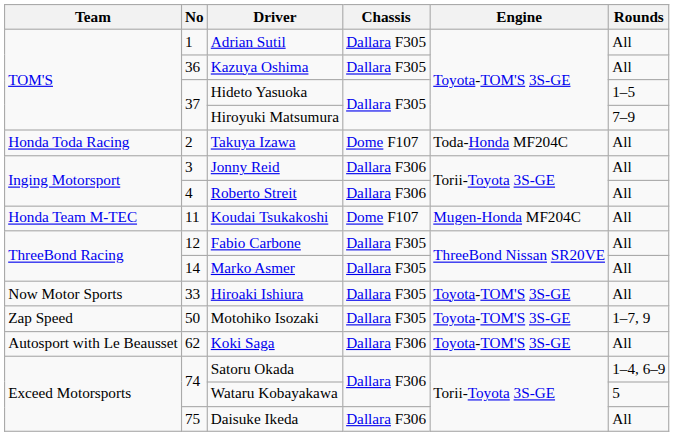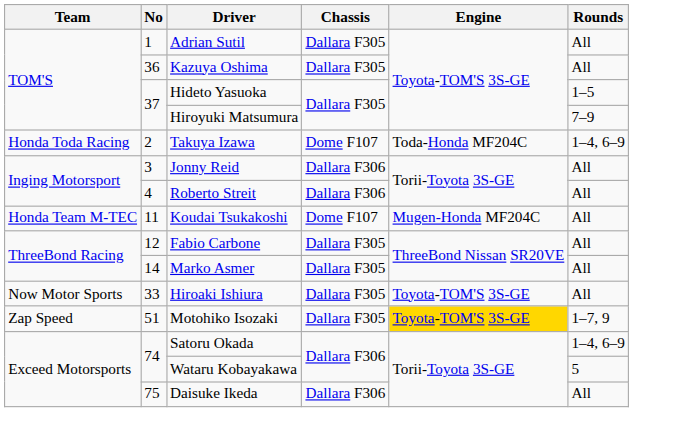Takuya Izawa | Rounds: All -> 1–4, 6–9
Motohiko Isozaki | No: 50 -> 51
Motohiko Isozaki | Engine: no background -> gold background
- row: Autosport with Le Beausset | 62 | Koki Saga | Dallara F306 | Toyota-TOM'S 3S-GE | All
